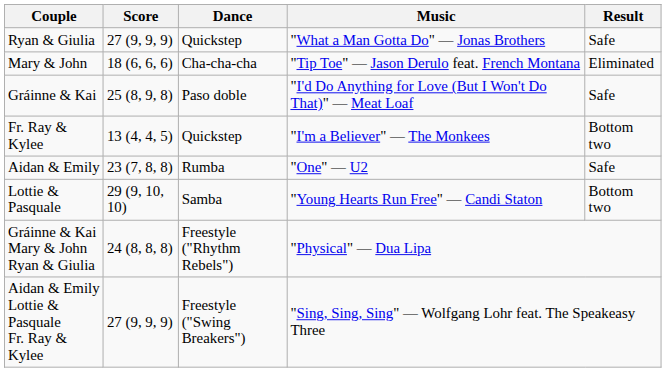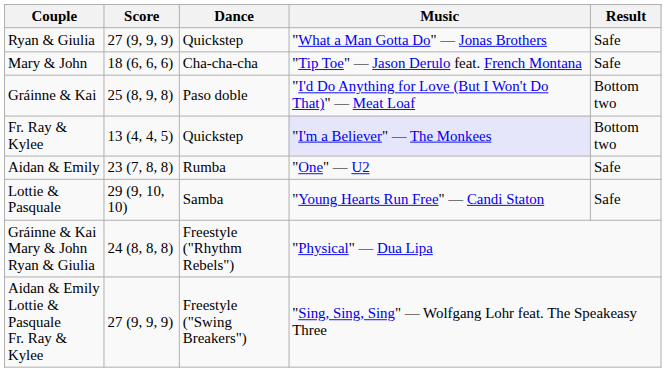Mary & John | Result: Eliminated -> Safe
Gráinne & Kai | Result: Safe -> Bottom two
Fr. Ray & Kylee | Music: no background -> lavender background
Lottie & Pasquale | Result: Bottom two -> Safe
